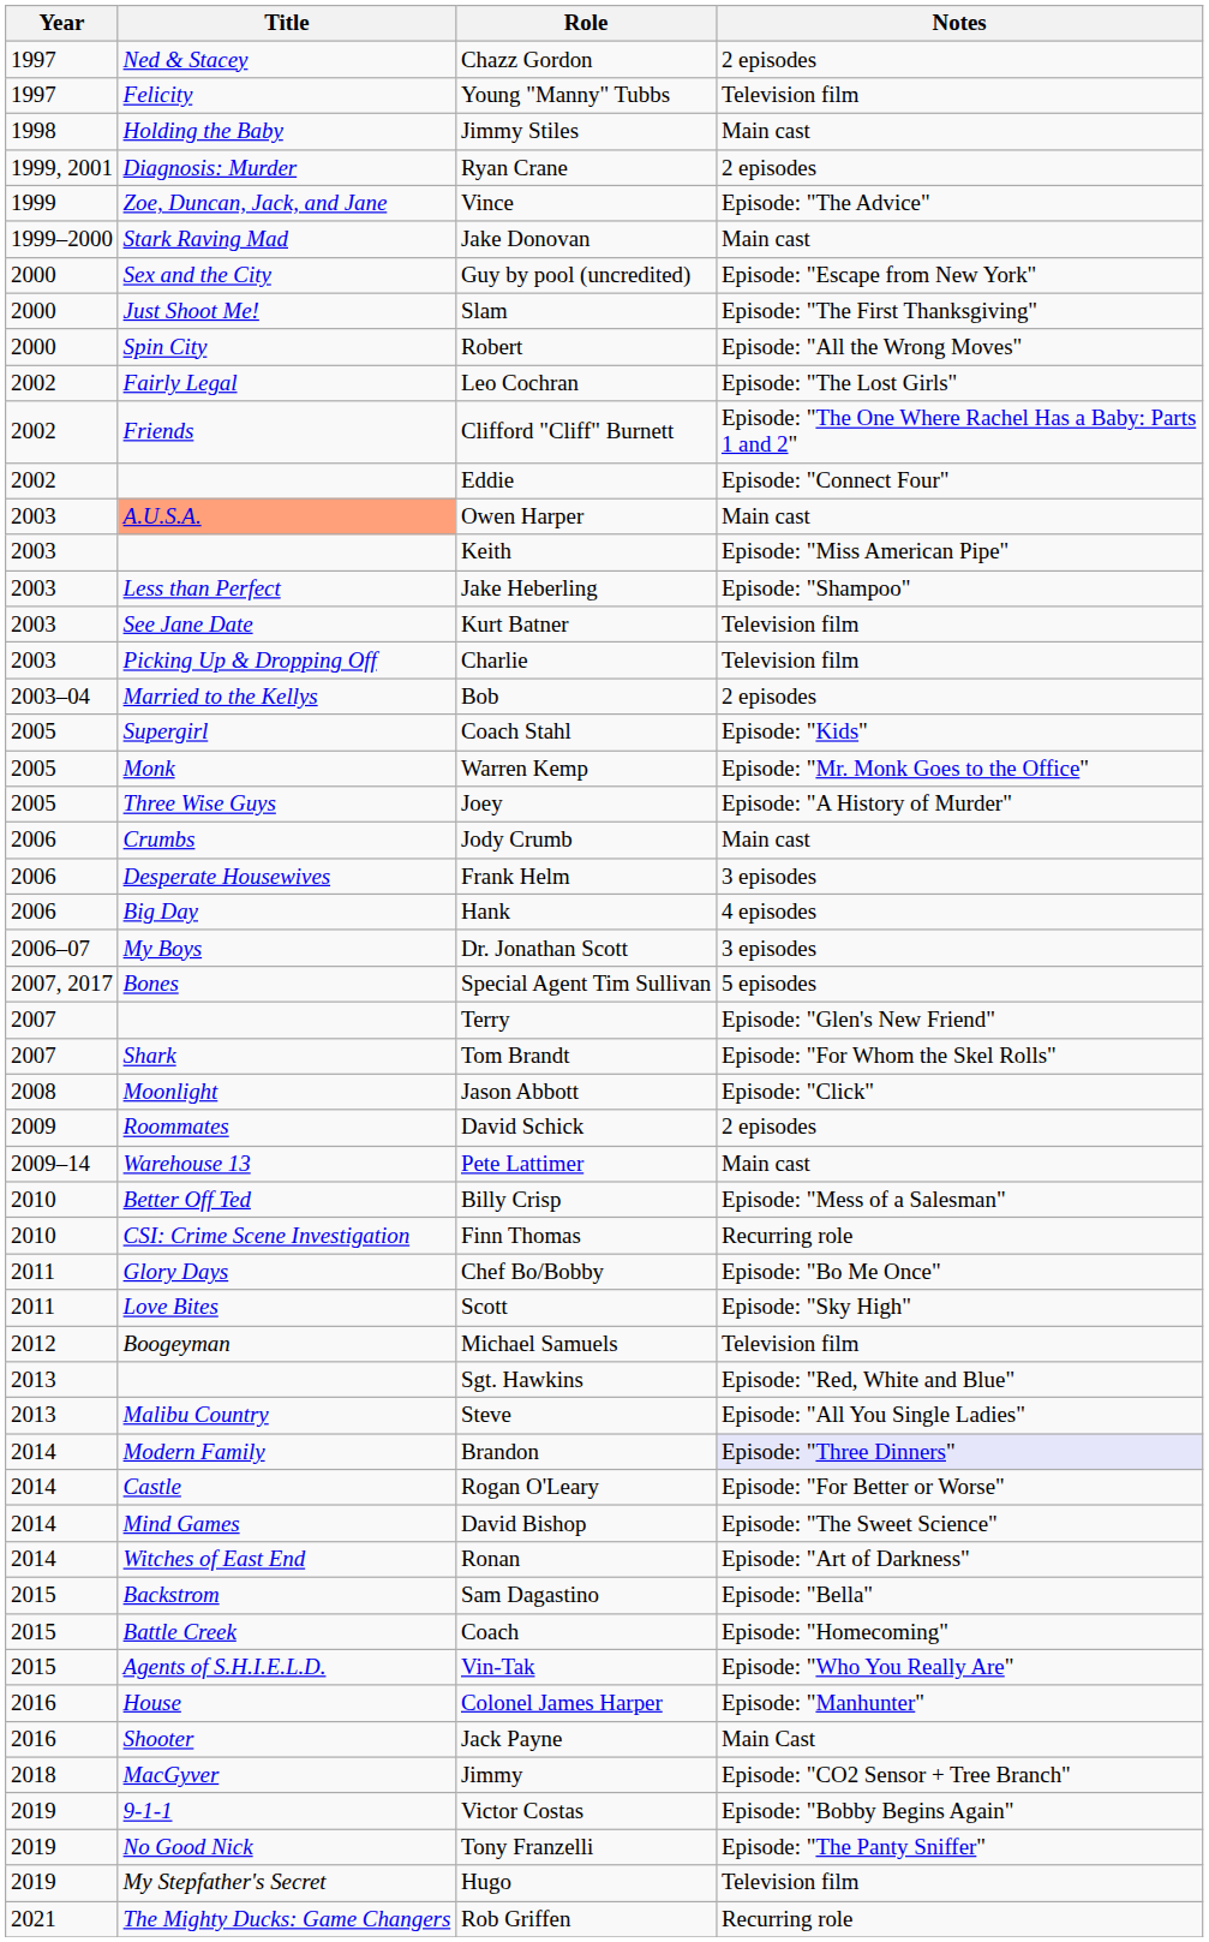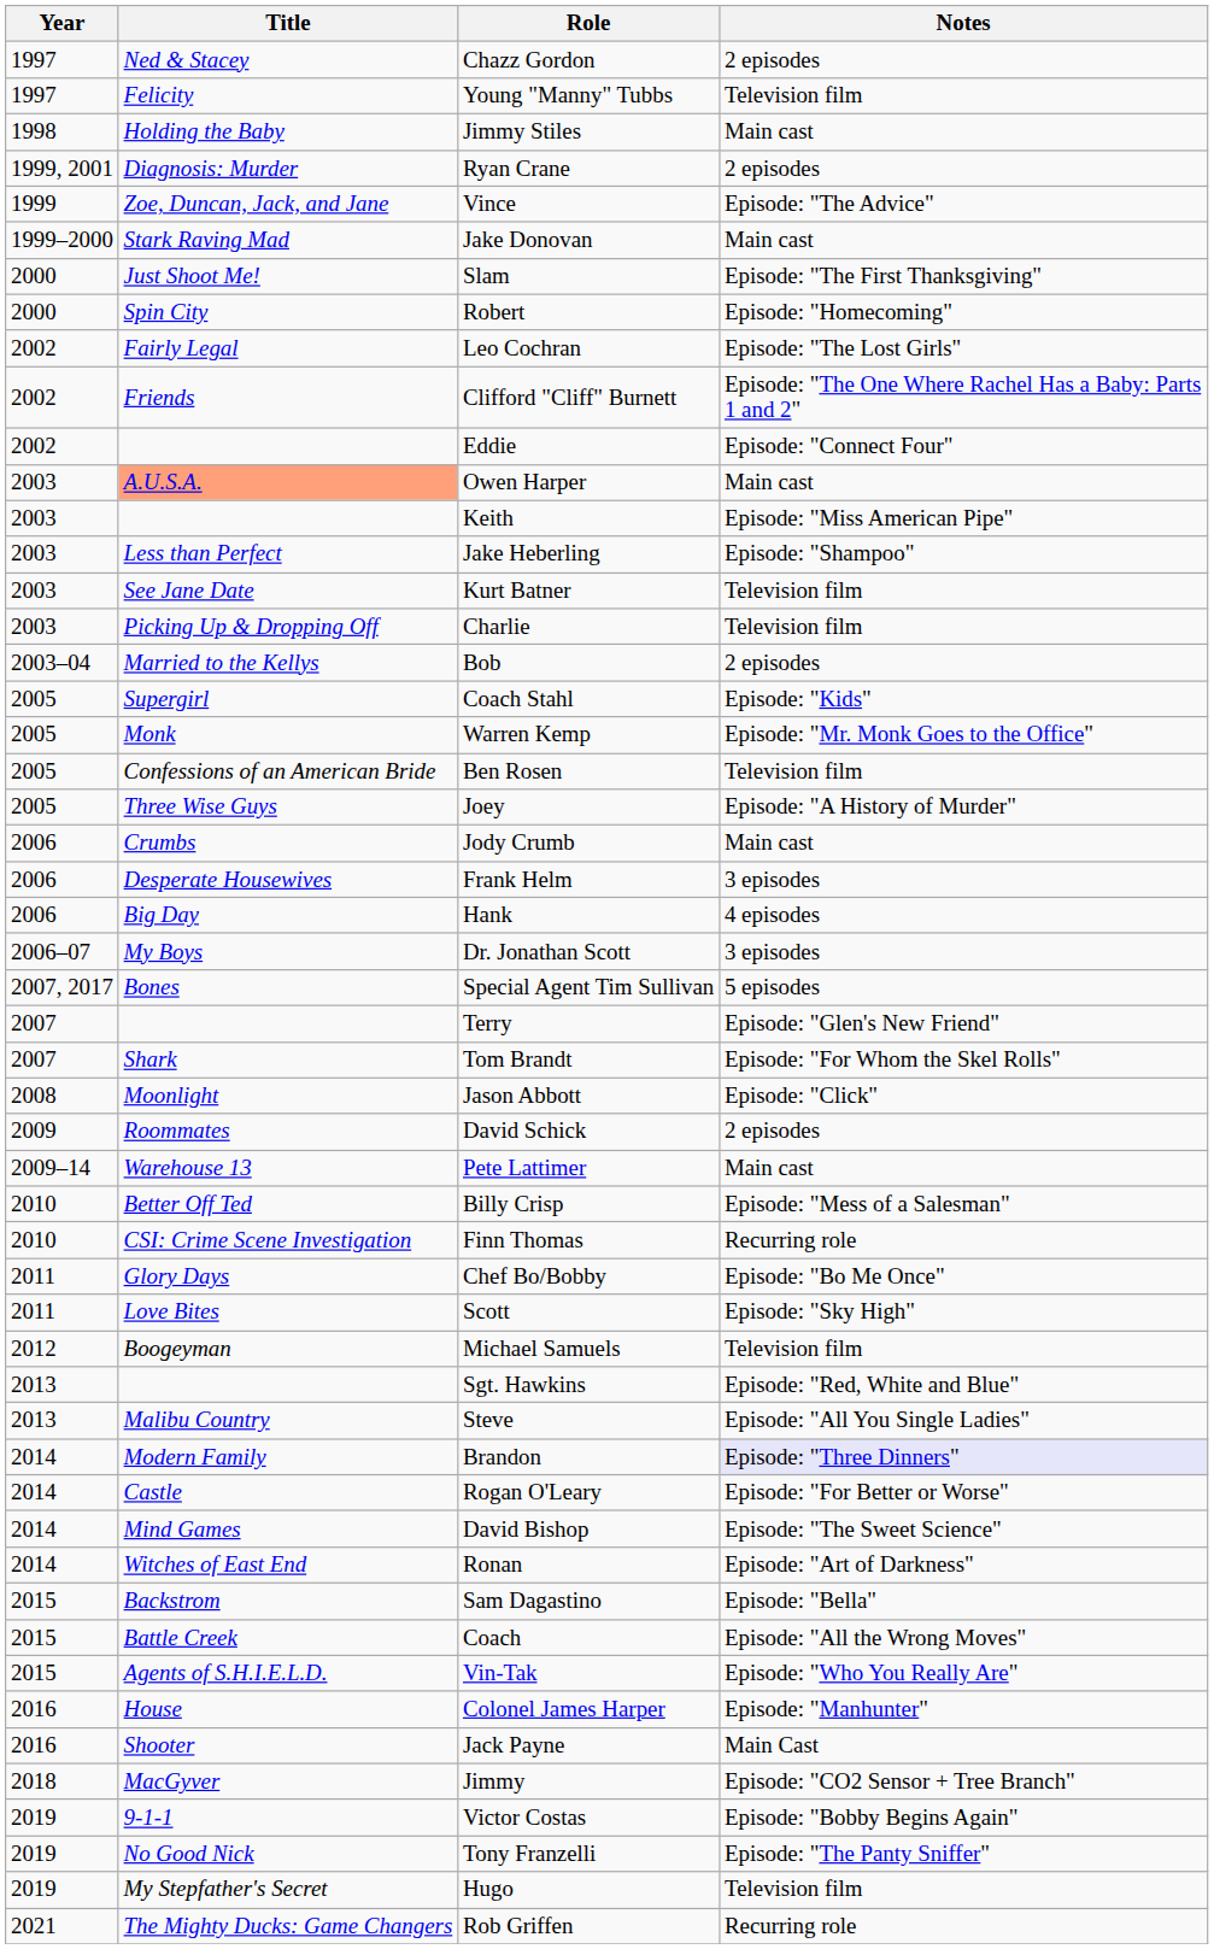- row: 2000 | Sex and the City | Guy by pool (uncredited) | Episode: "Escape from New York"
Robert | Notes: Episode: "All the Wrong Moves" -> Episode: "Homecoming"
+ row: 2005 | Confessions of an American Bride | Ben Rosen | Television film
Coach | Notes: Episode: "Homecoming" -> Episode: "All the Wrong Moves"
